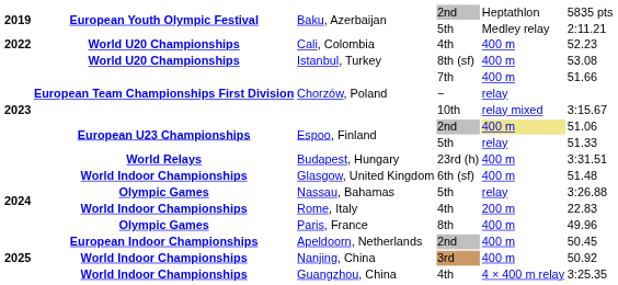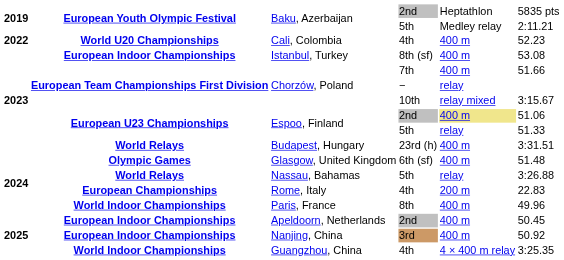Istanbul, Turkey | column 2: World U20 Championships -> European Indoor Championships
Glasgow, United Kingdom | column 2: World Indoor Championships -> Olympic Games
Nassau, Bahamas | column 2: Olympic Games -> World Relays
Rome, Italy | column 2: World Indoor Championships -> European Championships
Paris, France | column 2: Olympic Games -> World Indoor Championships
Nanjing, China | column 2: World Indoor Championships -> European Indoor Championships
